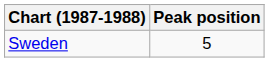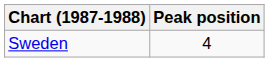Sweden | Peak position: 5 -> 4
